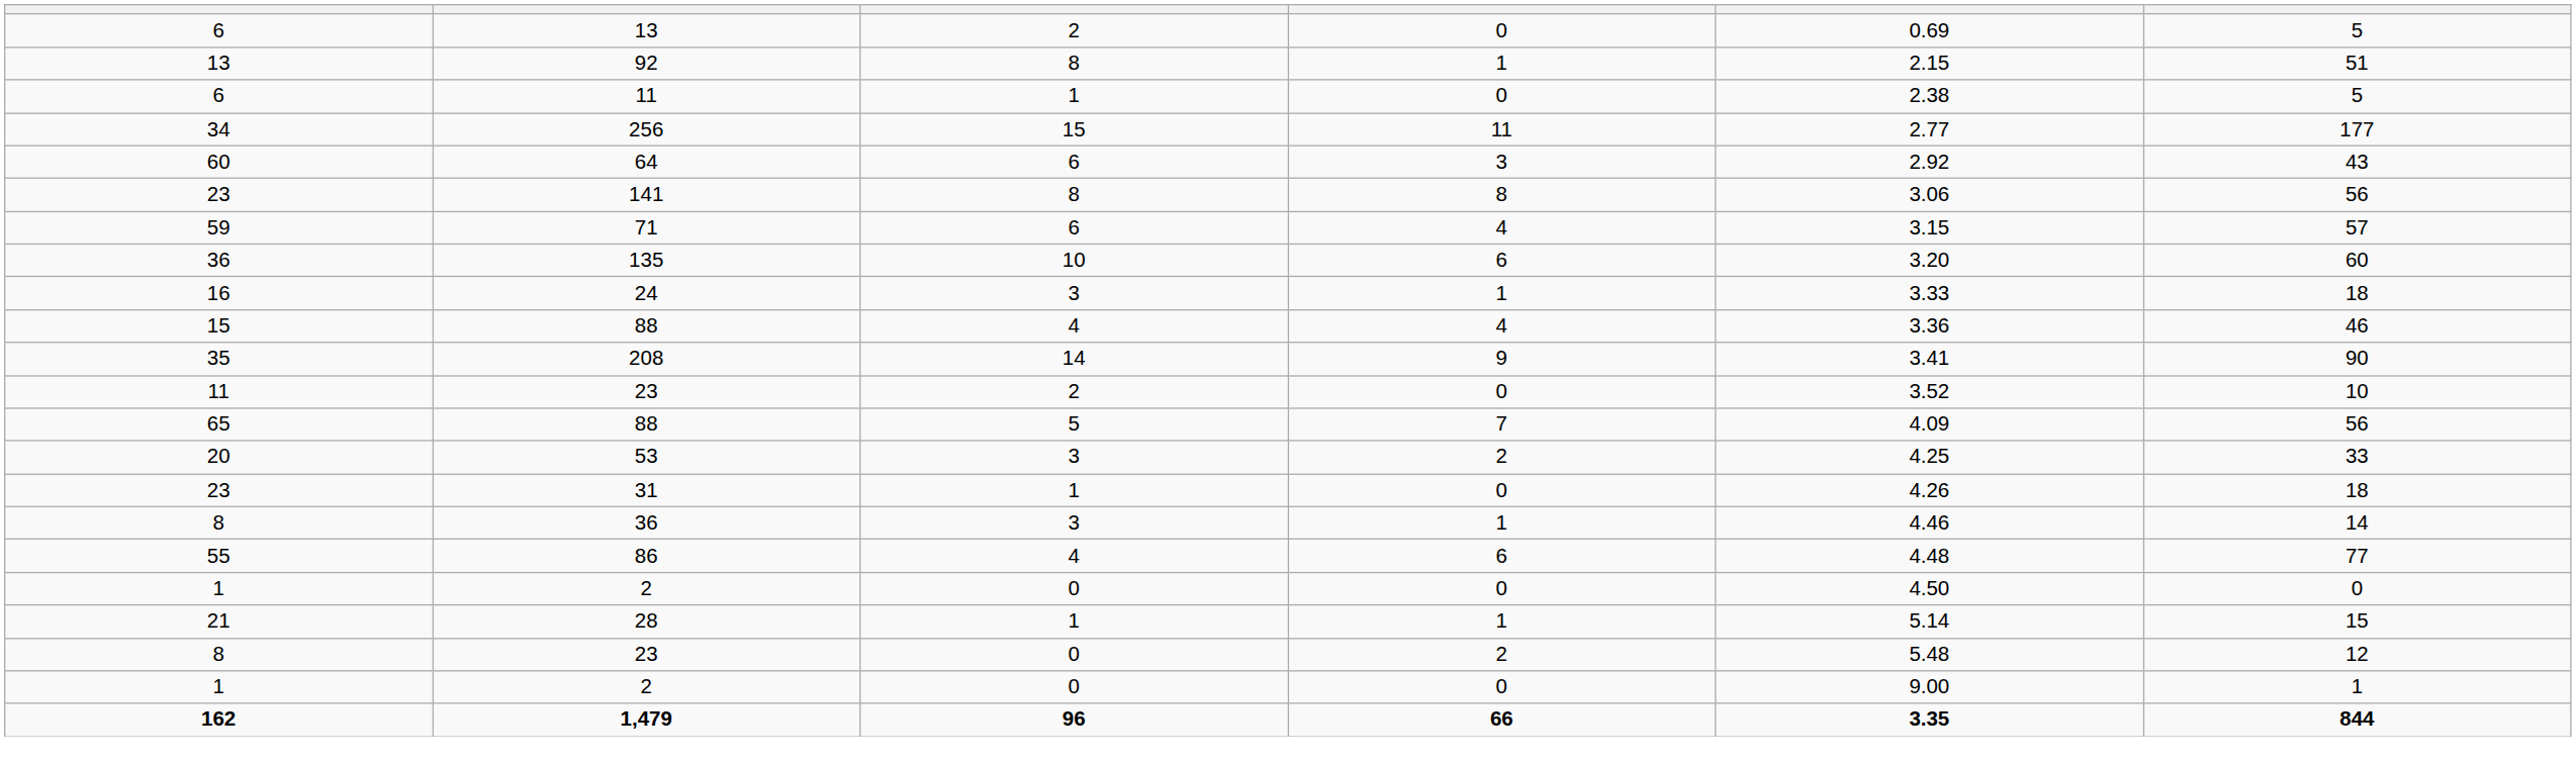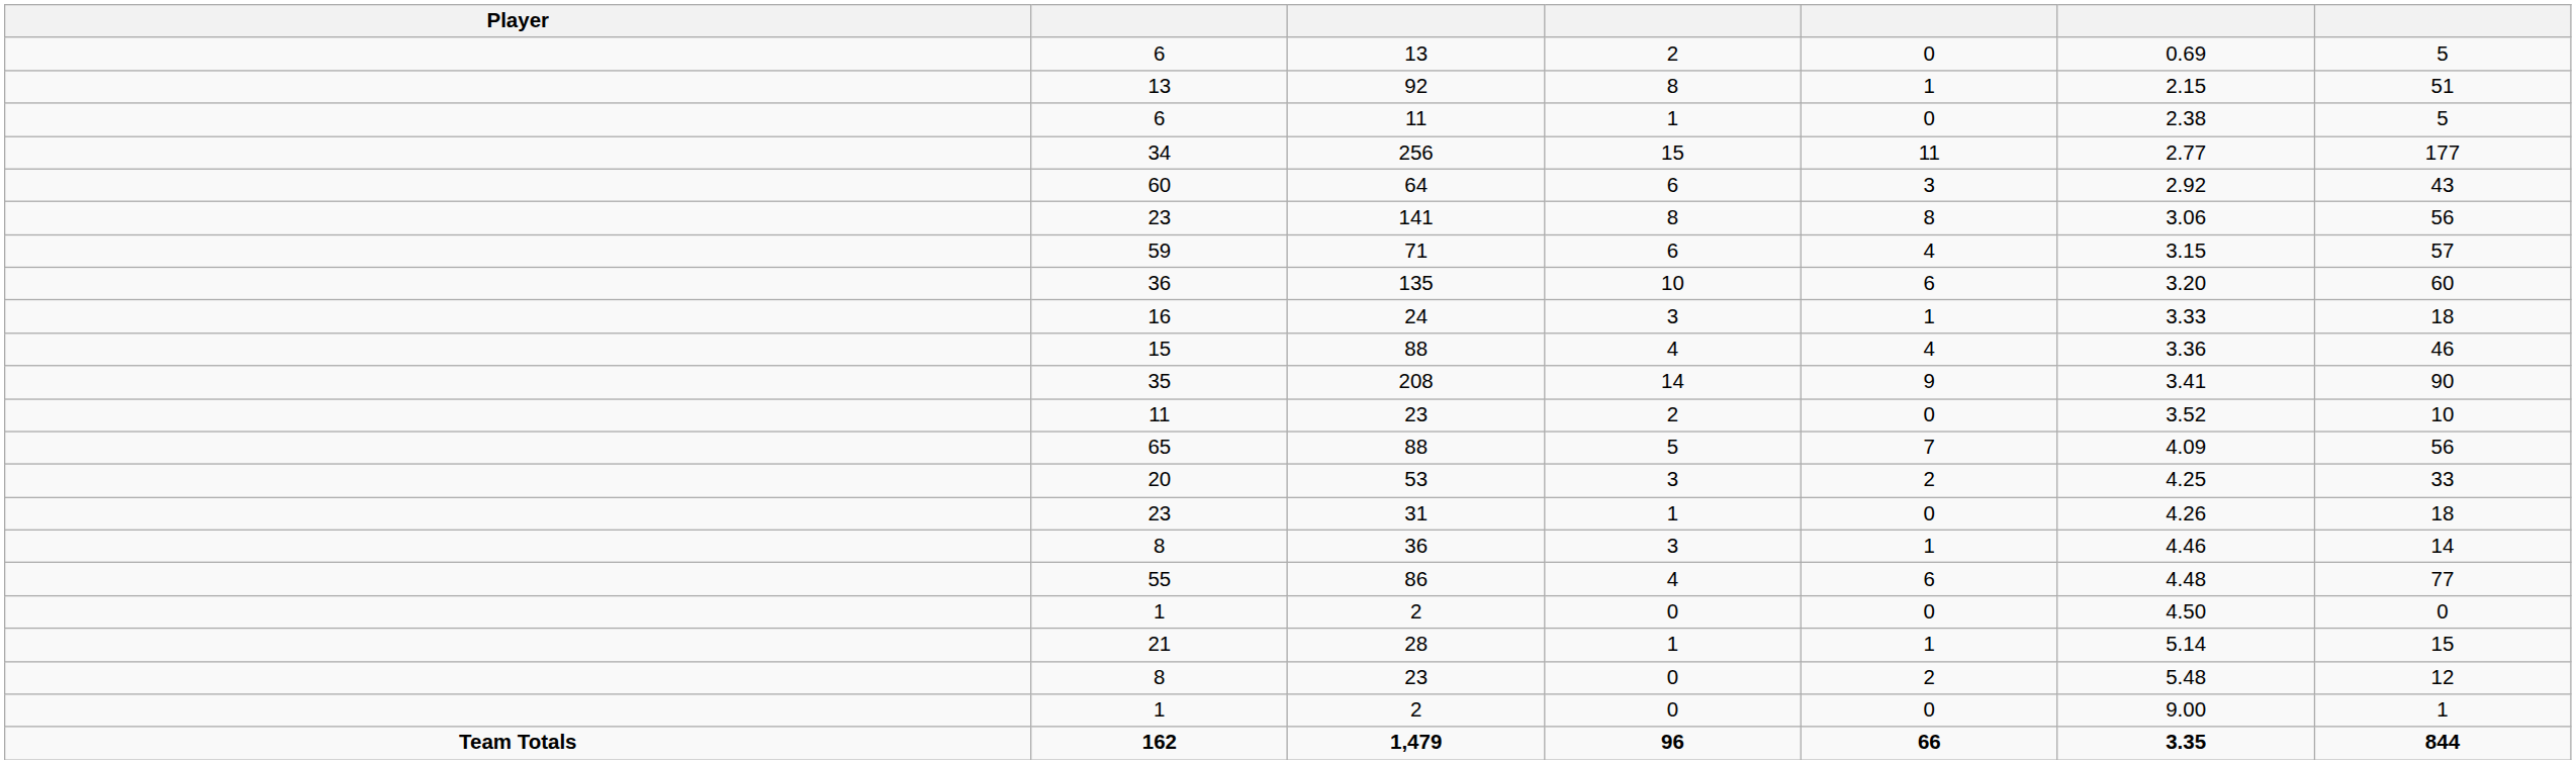+ column: Player | Team Totals
